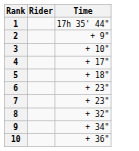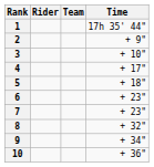+ column: Team
